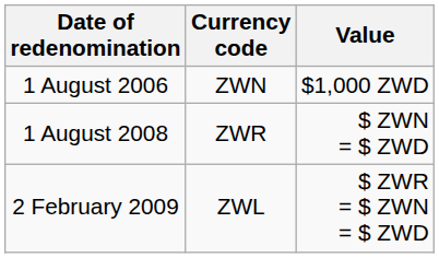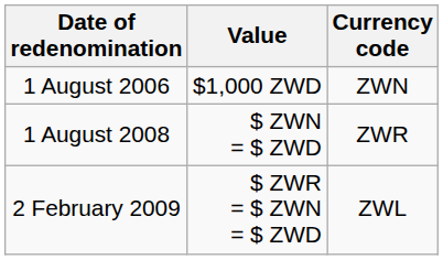columns swapped: Currency code <-> Value
